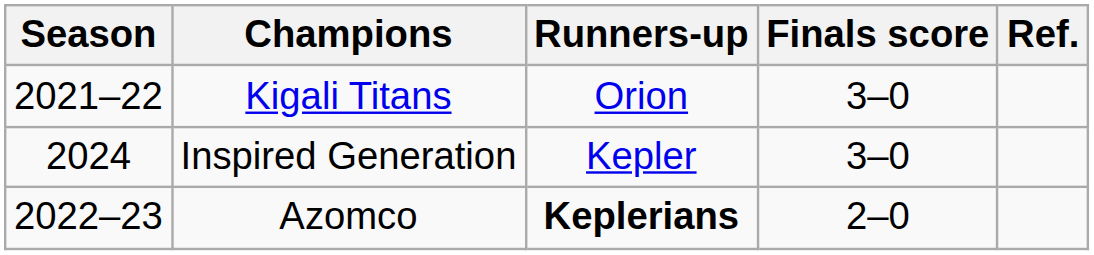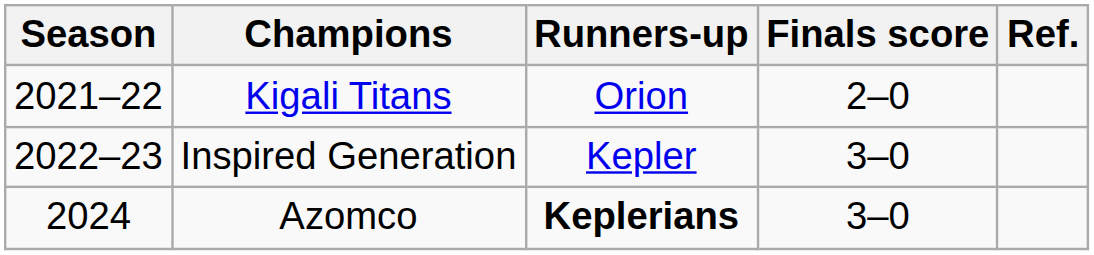Kigali Titans | Finals score: 3–0 -> 2–0
Inspired Generation | Season: 2024 -> 2022–23
Azomco | Season: 2022–23 -> 2024
Azomco | Finals score: 2–0 -> 3–0
